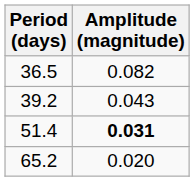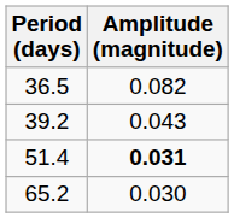65.2 | Amplitude (magnitude): 0.020 -> 0.030
